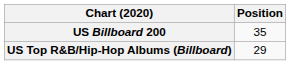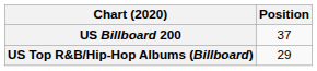US Billboard 200 | Position: 35 -> 37
